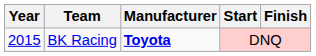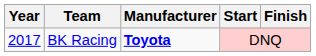BK Racing | Year: 2015 -> 2017
